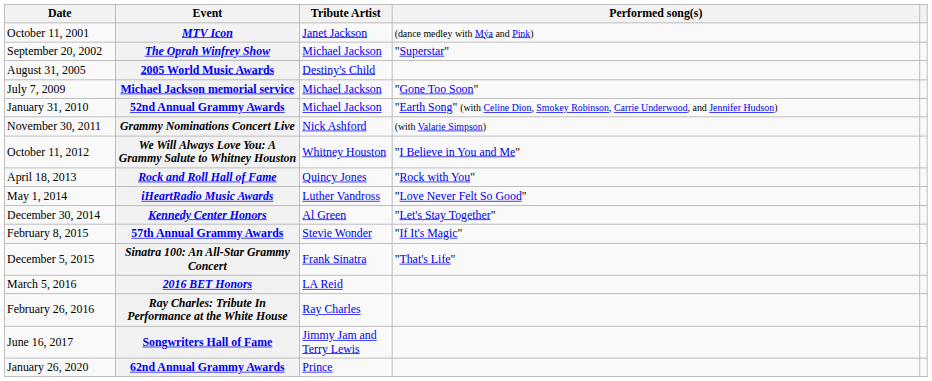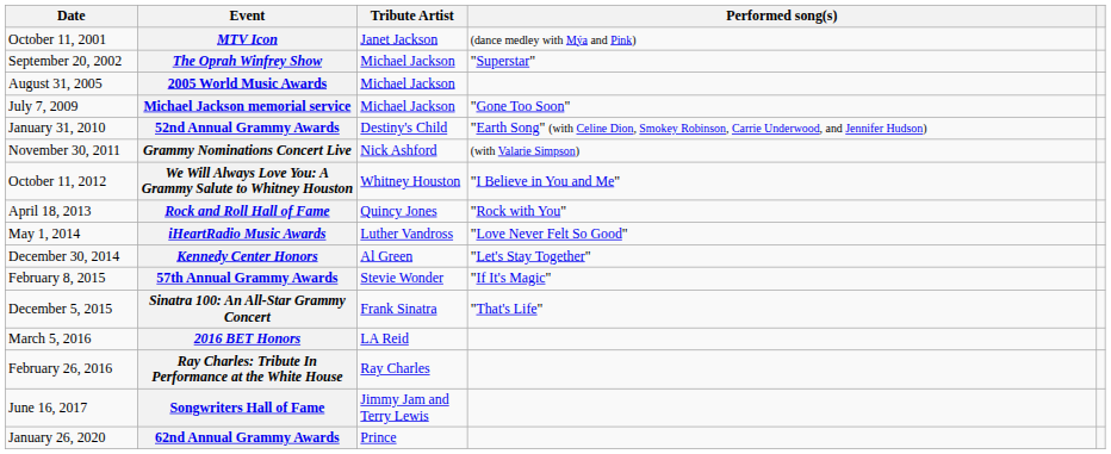2005 World Music Awards | Tribute Artist: Destiny's Child -> Michael Jackson
52nd Annual Grammy Awards | Tribute Artist: Michael Jackson -> Destiny's Child
